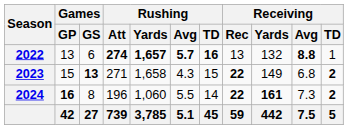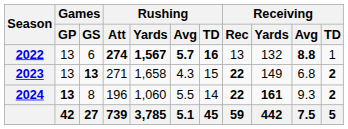2022 | Rushing / Yards: 1,657 -> 1,567
2023 | Games / GP: 15 -> 13
2024 | Games / GP: 16 -> 13
2024 | Receiving / Avg: 7.3 -> 9.3
